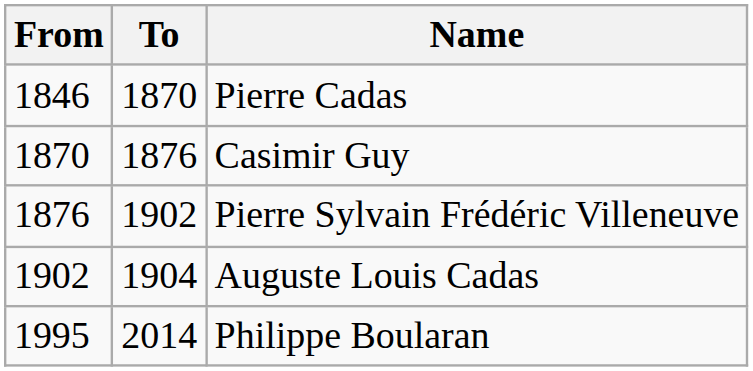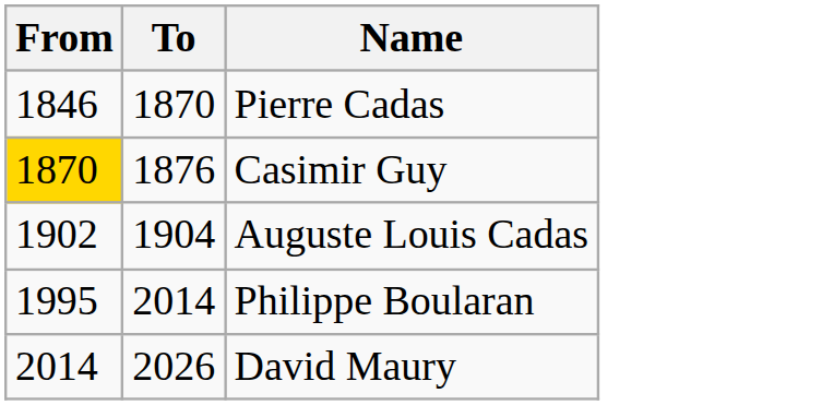Casimir Guy | From: no background -> gold background
- row: 1876 | 1902 | Pierre Sylvain Frédéric Villeneuve
+ row: 2014 | 2026 | David Maury
